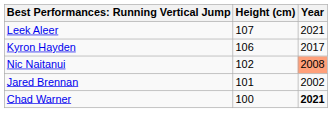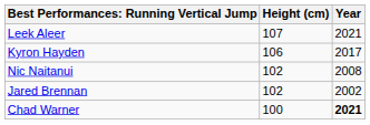Nic Naitanui | Year: lightsalmon background -> no background
Jared Brennan | Height (cm): 101 -> 102
